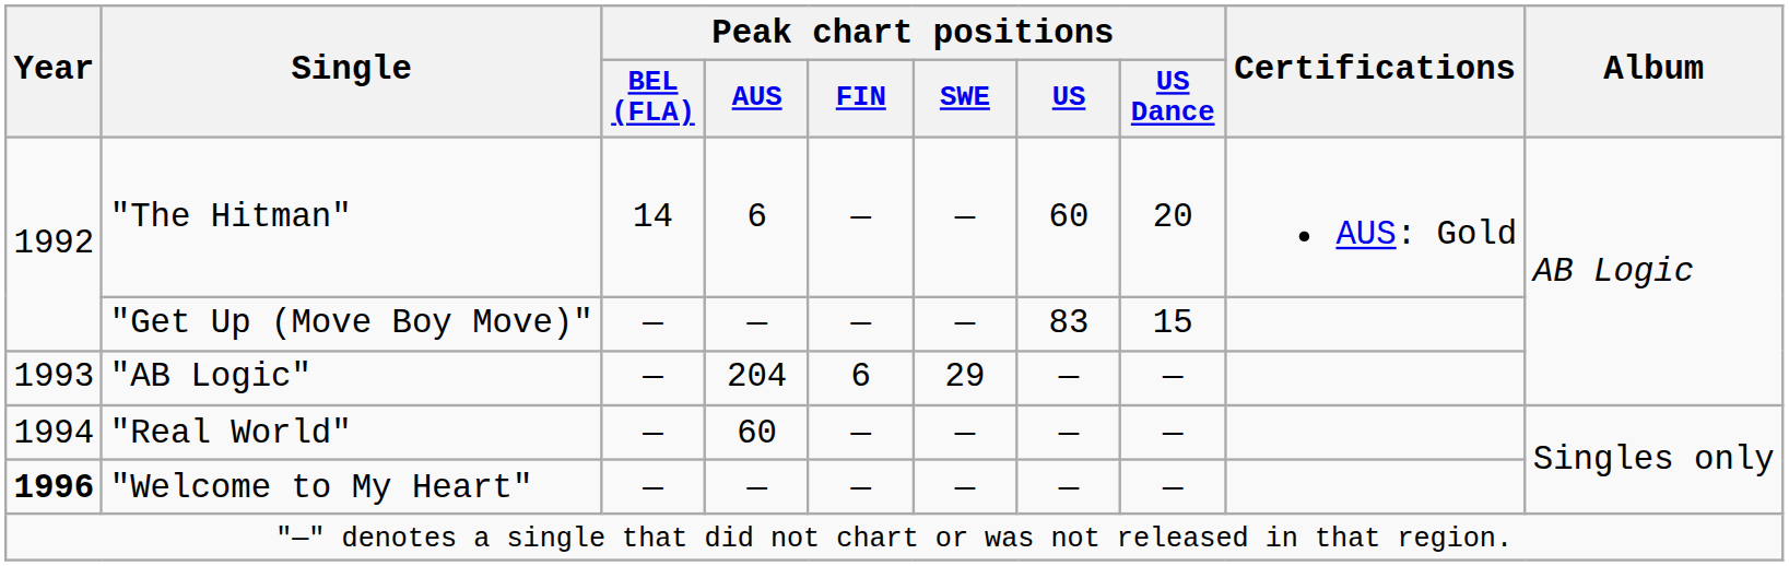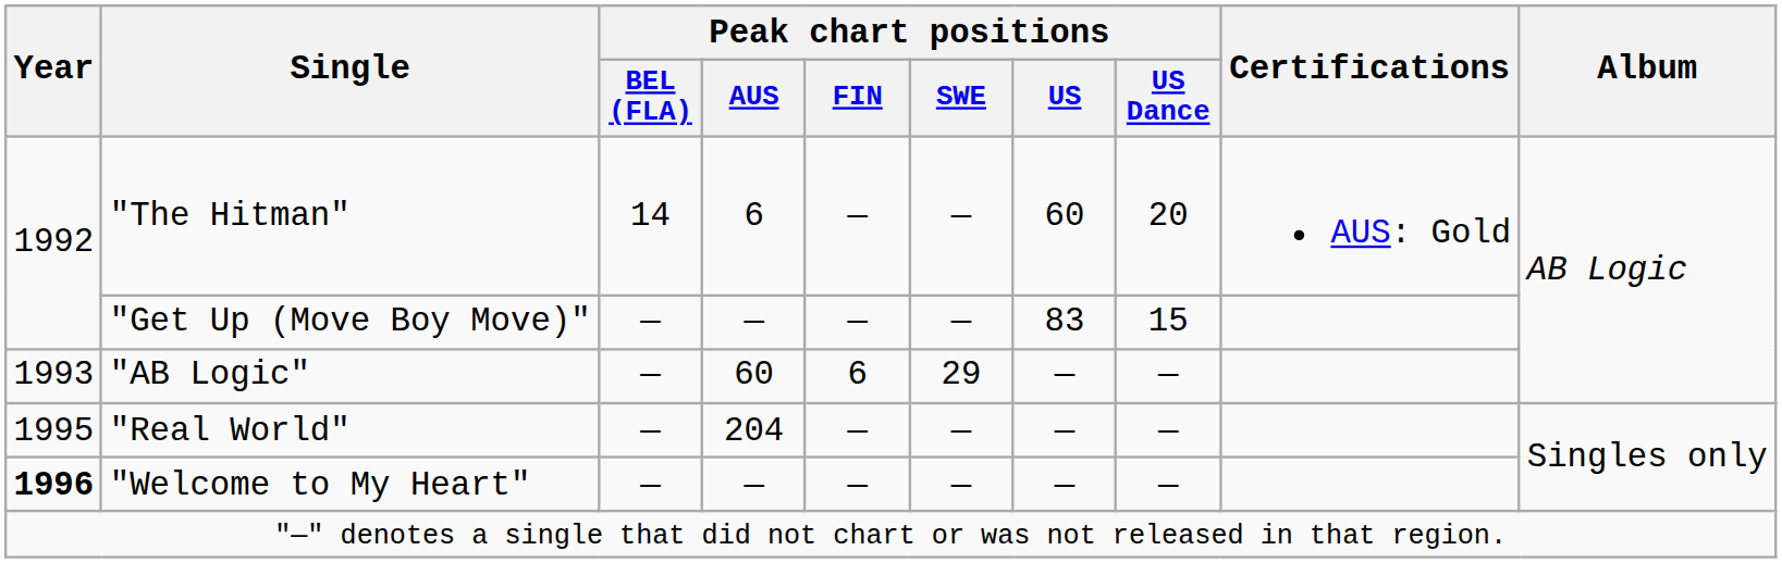"AB Logic" | Peak chart positions / AUS: 204 -> 60
"Real World" | Year: 1994 -> 1995
"Real World" | Peak chart positions / AUS: 60 -> 204
